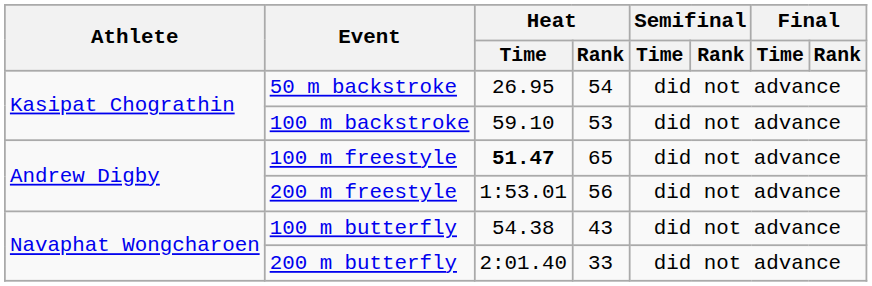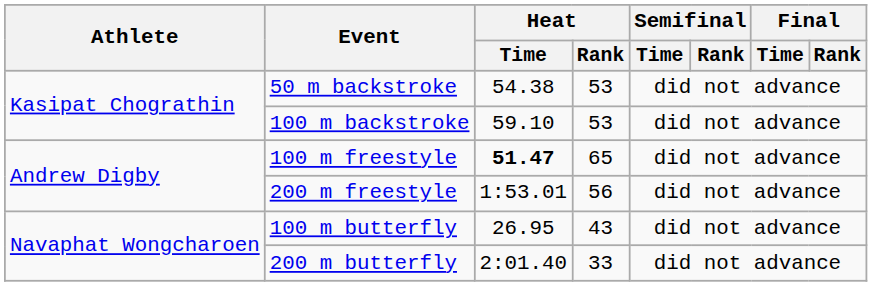50 m backstroke | Heat / Time: 26.95 -> 54.38
50 m backstroke | Heat / Rank: 54 -> 53
100 m butterfly | Heat / Time: 54.38 -> 26.95
